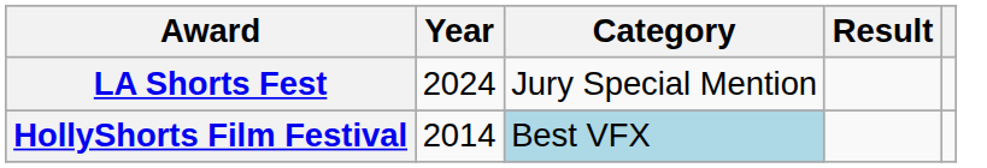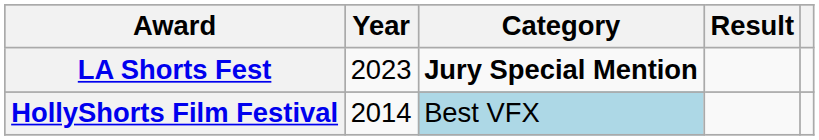LA Shorts Fest | Year: 2024 -> 2023
LA Shorts Fest | Category: normal -> bold
